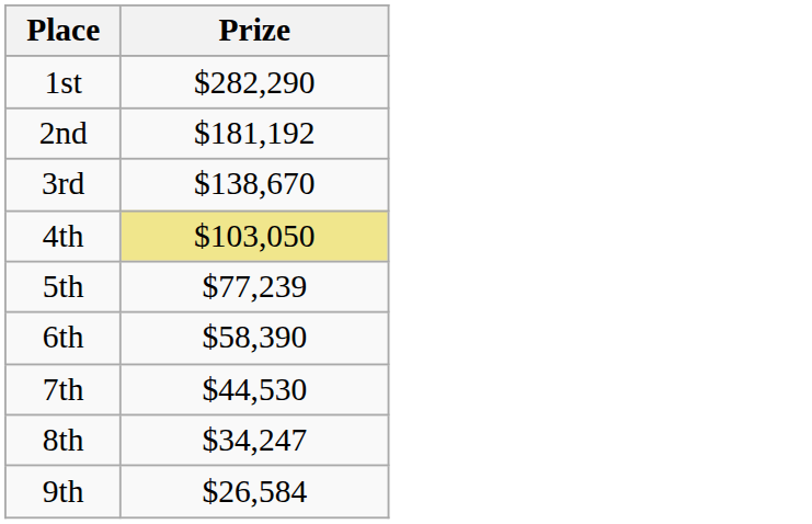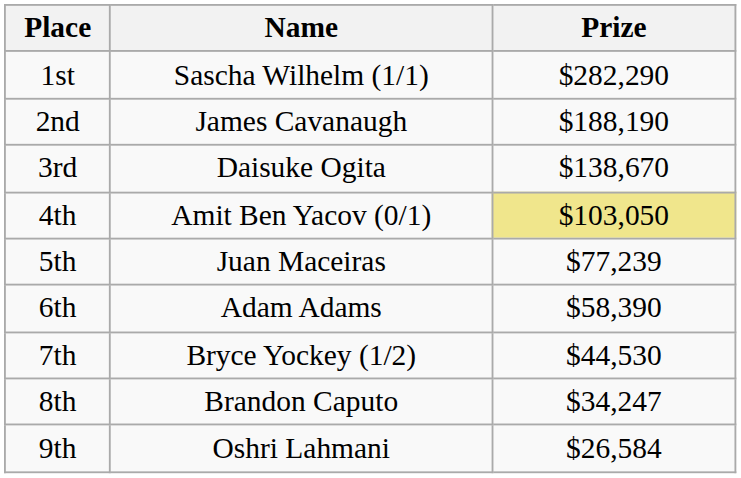+ column: Name | Sascha Wilhelm (1/1) | James Cavanaugh | Daisuke Ogita | Amit Ben Yacov (0/1) | Juan Maceiras | Adam Adams | Bryce Yockey (1/2) | Brandon Caputo | Oshri Lahmani
2nd | Prize: $181,192 -> $188,190
